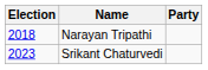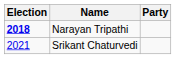Narayan Tripathi | Election: normal -> bold
Srikant Chaturvedi | Election: 2023 -> 2021
